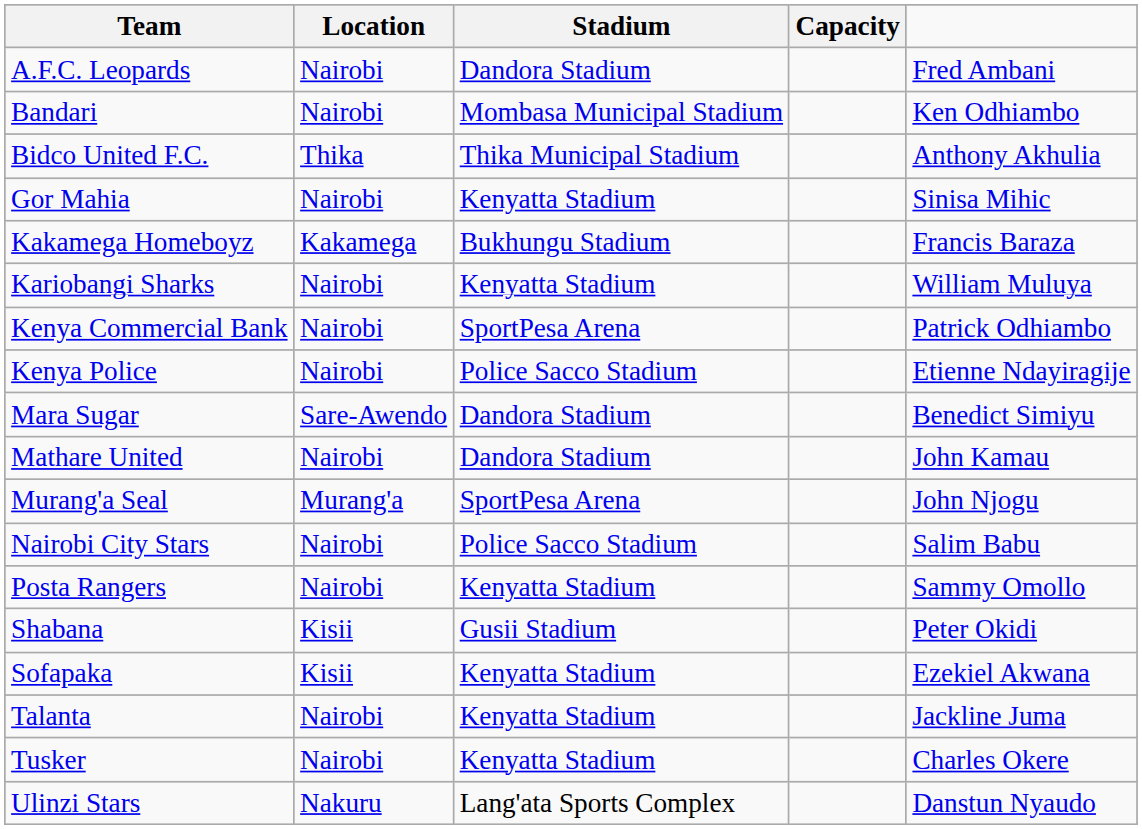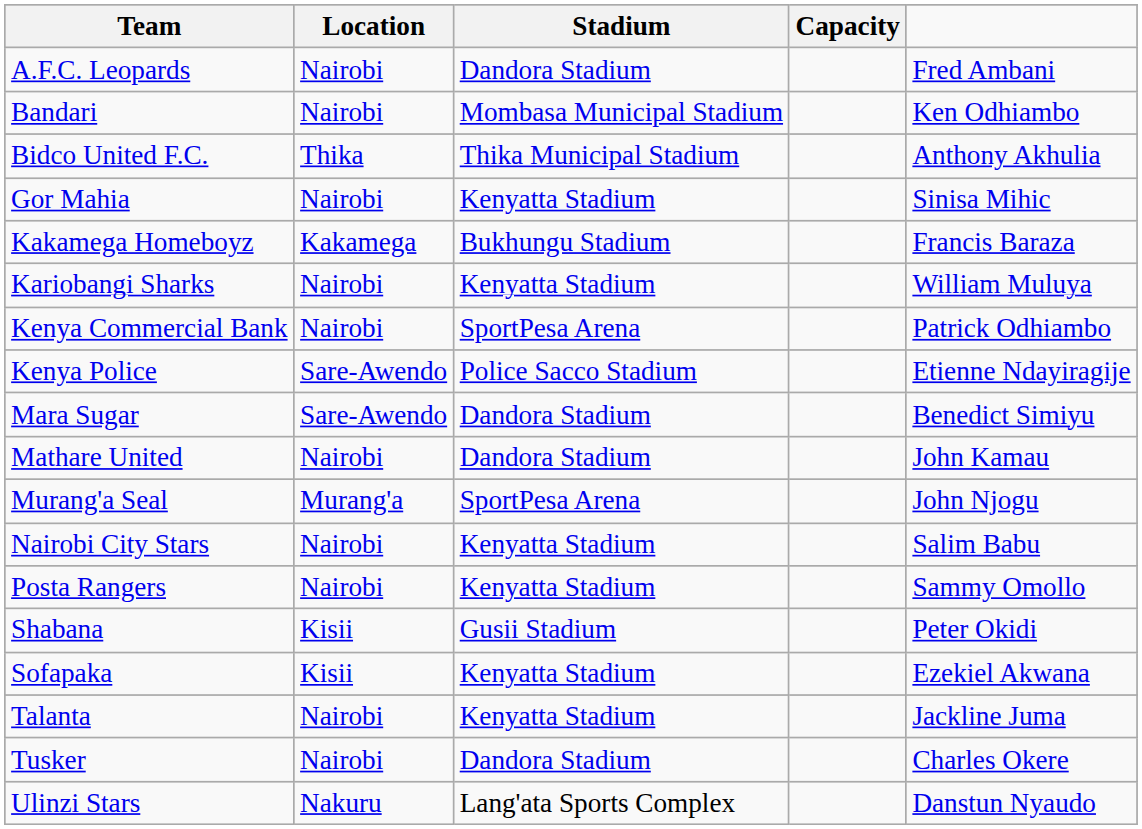Kenya Police | Location: Nairobi -> Sare-Awendo
Nairobi City Stars | Stadium: Police Sacco Stadium -> Kenyatta Stadium
Tusker | Stadium: Kenyatta Stadium -> Dandora Stadium
